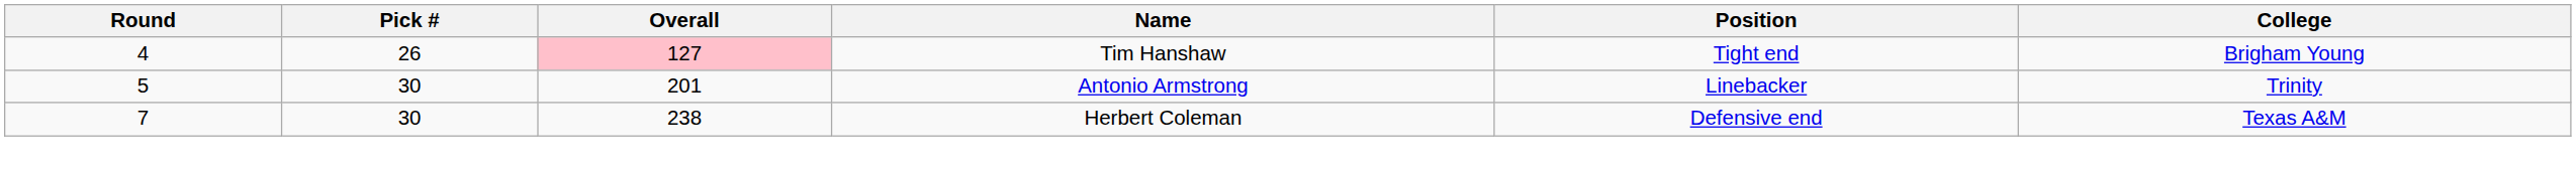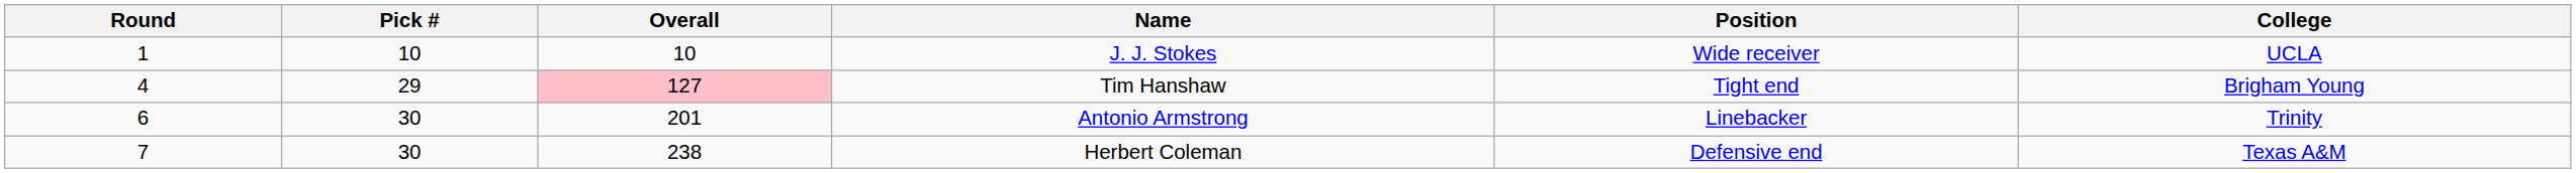+ row: 1 | 10 | 10 | J. J. Stokes | Wide receiver | UCLA
Tim Hanshaw | Pick #: 26 -> 29
Antonio Armstrong | Round: 5 -> 6
